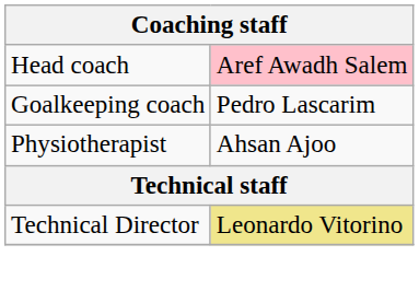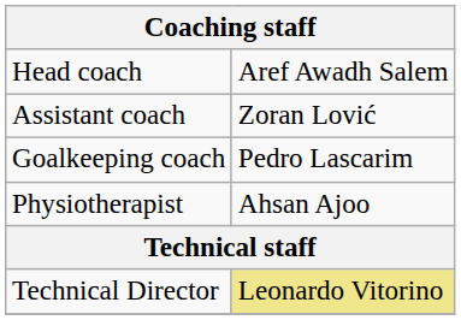Head coach | column 2: pink background -> no background
+ row: Assistant coach | Zoran Lović
